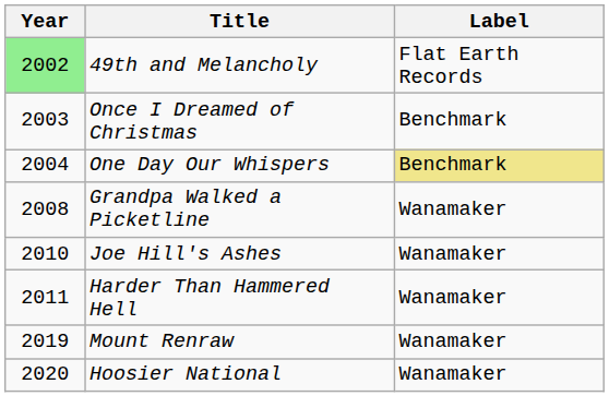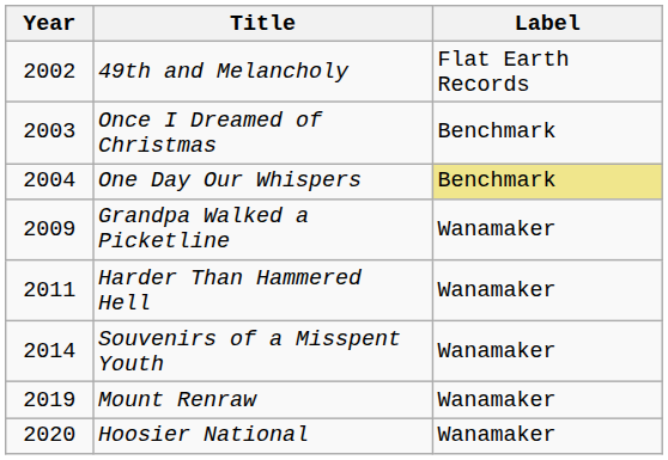49th and Melancholy | Year: lightgreen background -> no background
Grandpa Walked a Picketline | Year: 2008 -> 2009
- row: 2010 | Joe Hill's Ashes | Wanamaker
+ row: 2014 | Souvenirs of a Misspent Youth | Wanamaker
